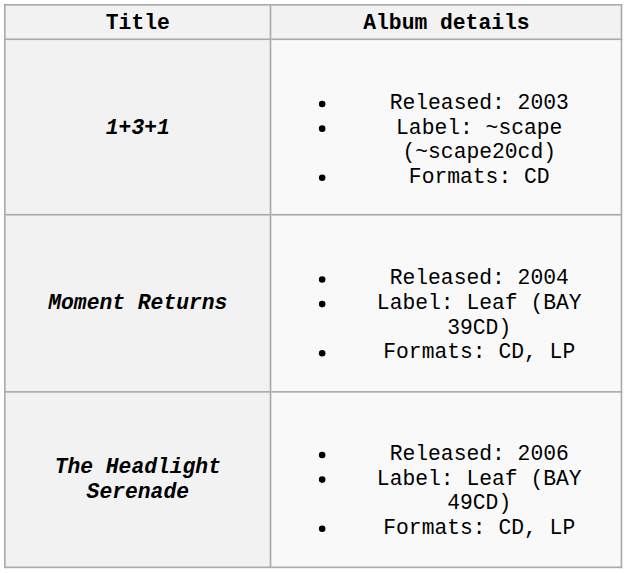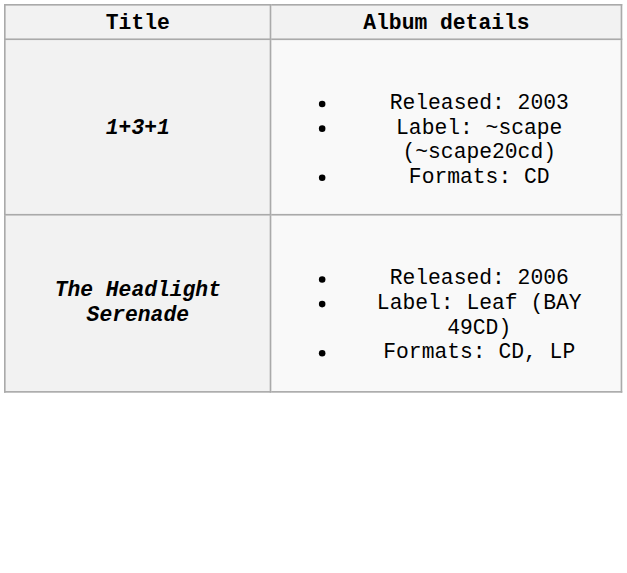- row: Moment Returns | Released: 2004 Label: Leaf (BAY 39CD) Formats: CD, LP
